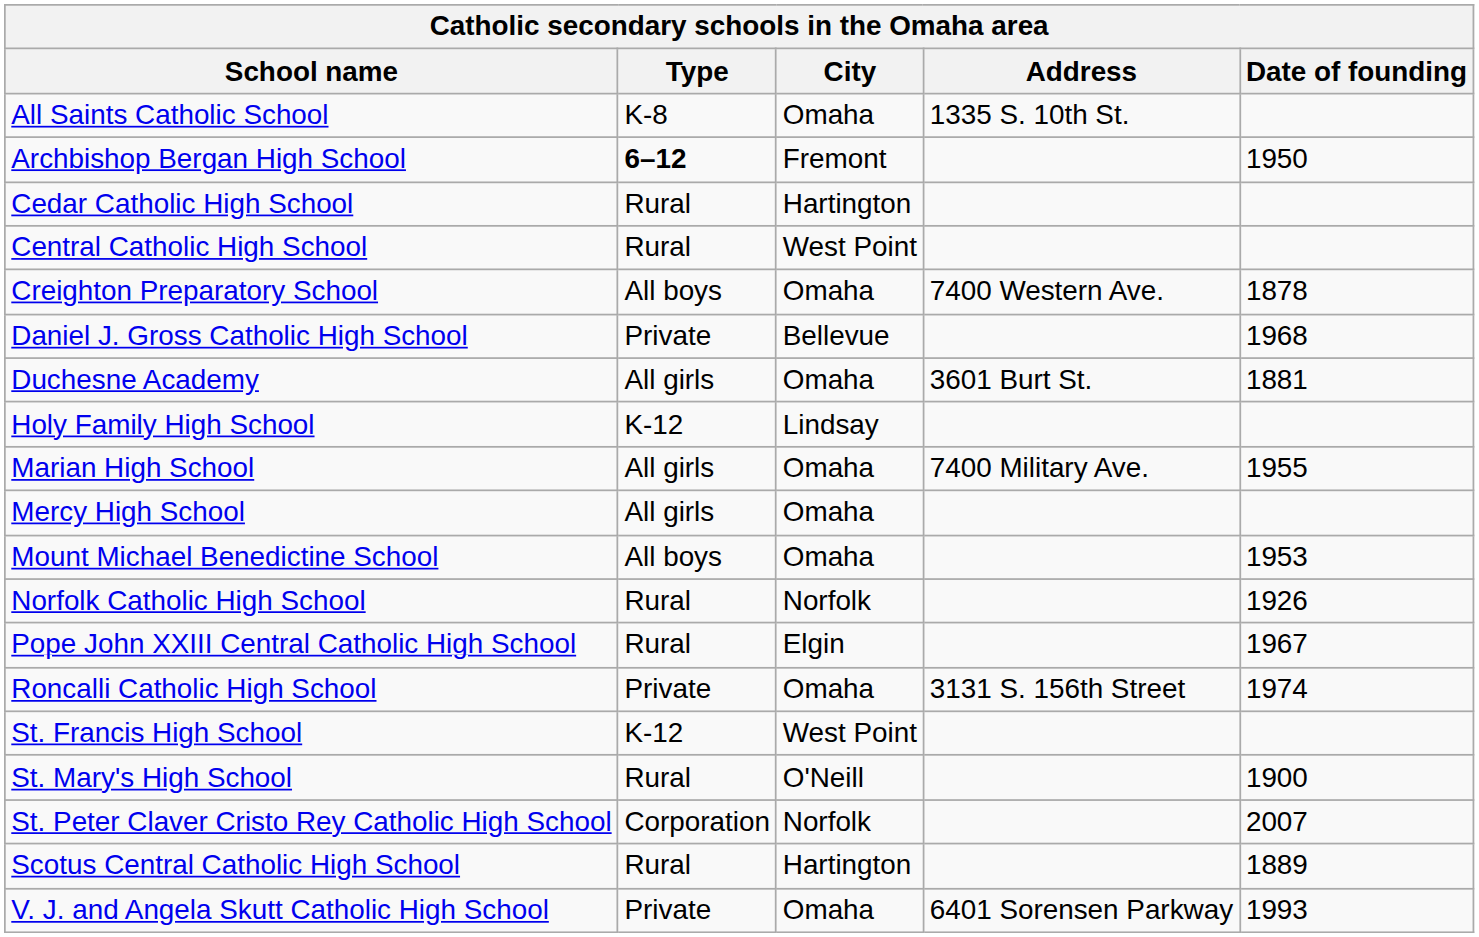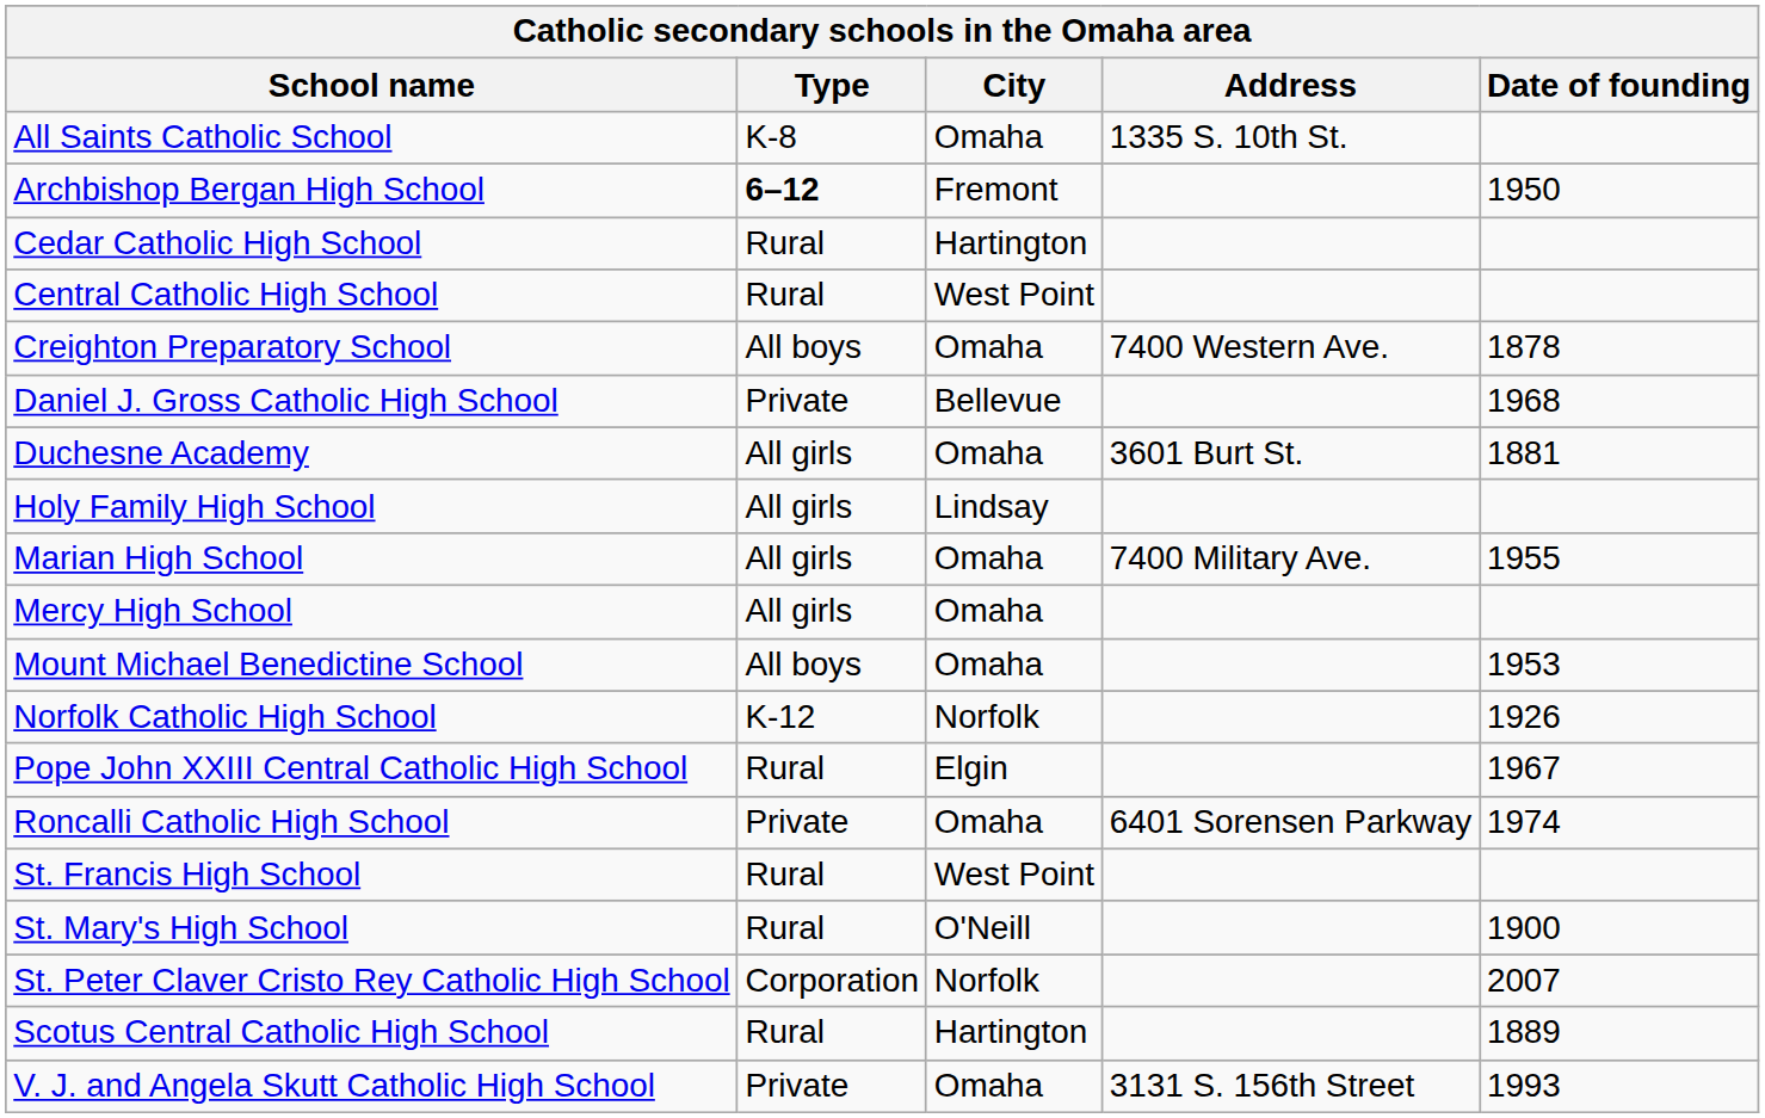Holy Family High School | Type: K-12 -> All girls
Norfolk Catholic High School | Type: Rural -> K-12
Roncalli Catholic High School | Address: 3131 S. 156th Street -> 6401 Sorensen Parkway
St. Francis High School | Type: K-12 -> Rural
V. J. and Angela Skutt Catholic High School | Address: 6401 Sorensen Parkway -> 3131 S. 156th Street
